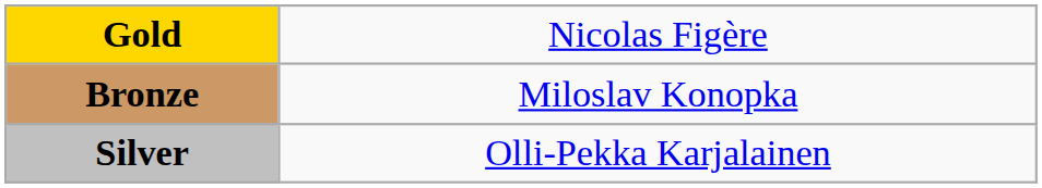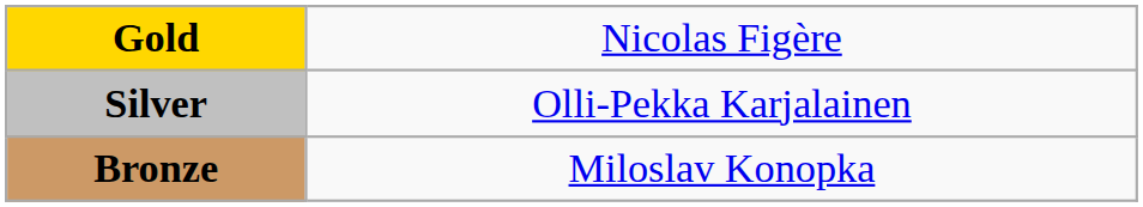rows swapped: Silver <-> Bronze
